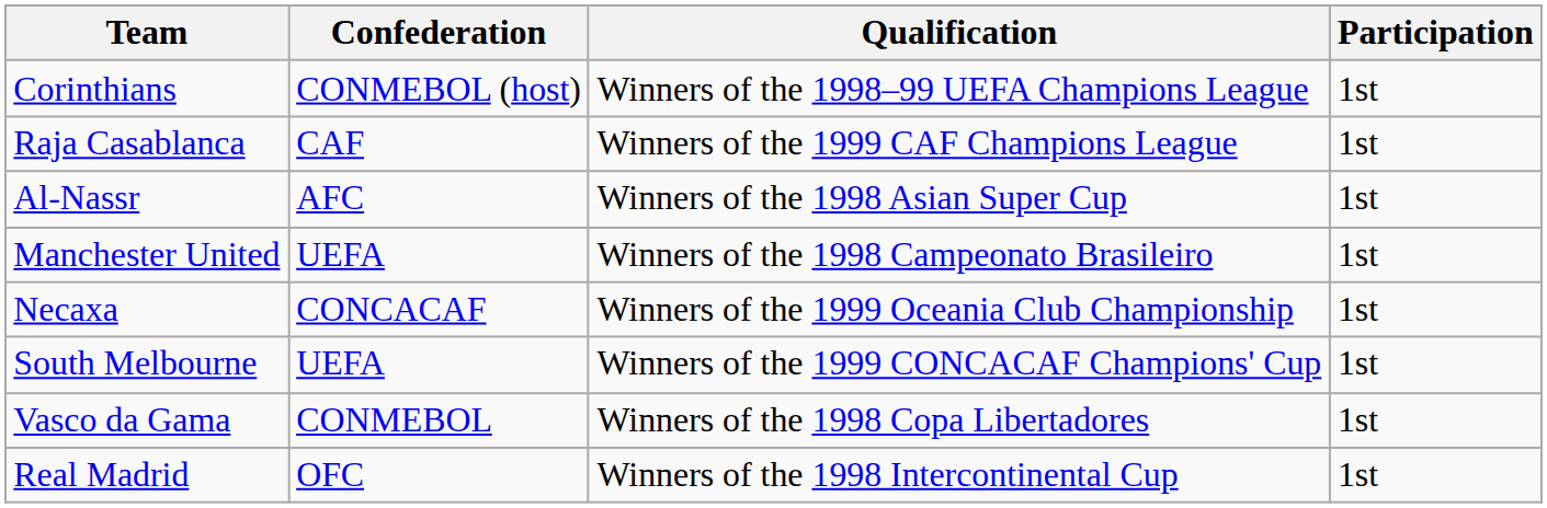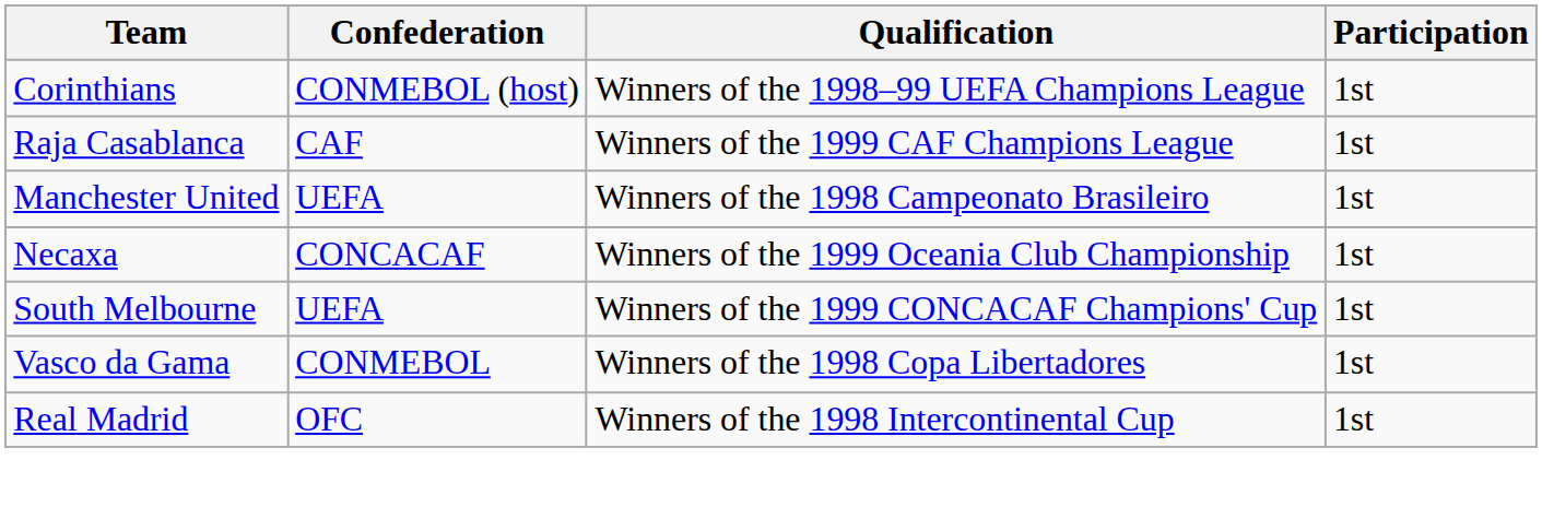- row: Al-Nassr | AFC | Winners of the 1998 Asian Super Cup | 1st
